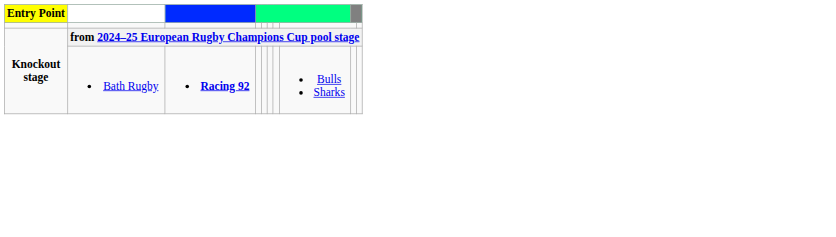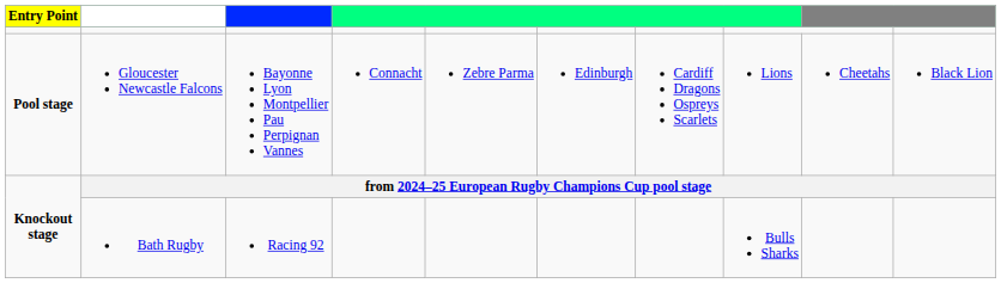+ row: Pool stage | Gloucester Newcastle Falcons | Bayonne Lyon Montpellier Pau Perpignan Vannes | Connacht | Zebre Parma | Edinburgh | Cardiff Dragons Ospreys Scarlets | Lions | Cheetahs | Black Lion
Bath Rugby | column 3: bold -> normal
